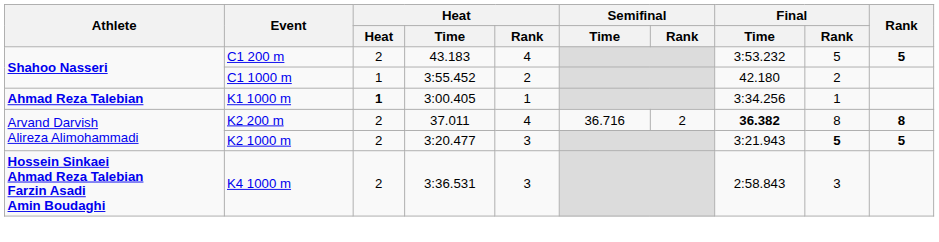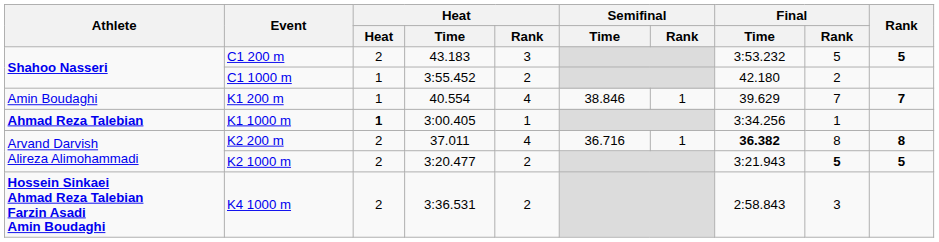C1 200 m | Heat / Rank: 4 -> 3
+ row: Amin Boudaghi | K1 200 m | 1 | 40.554 | 4 | 38.846 | 1 | 39.629 | 7 | 7
K2 200 m | Semifinal / Rank: 2 -> 1
K2 1000 m | Heat / Rank: 3 -> 2
K4 1000 m | Heat / Rank: 3 -> 2
